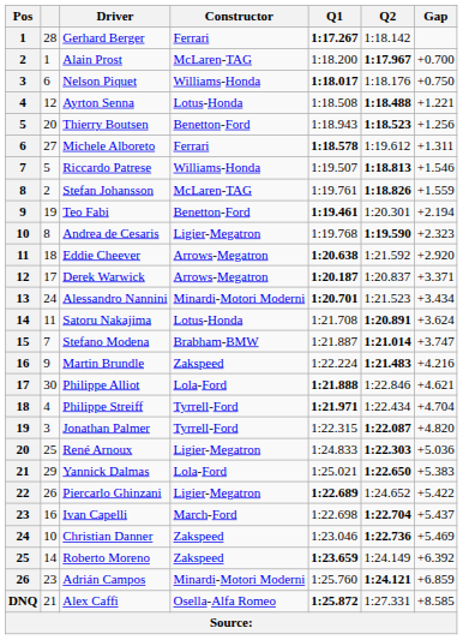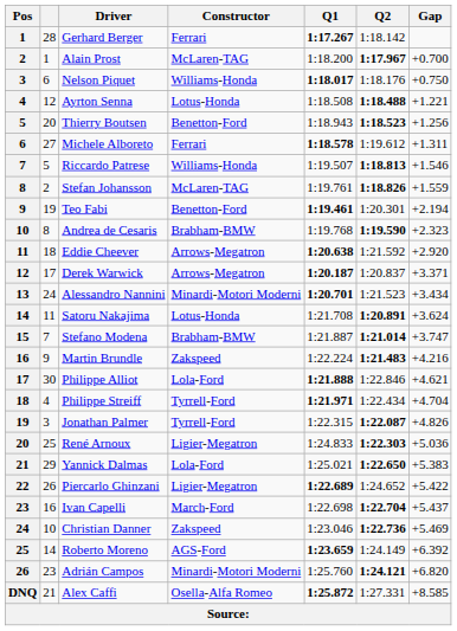Andrea de Cesaris | Constructor: Ligier-Megatron -> Brabham-BMW
Jonathan Palmer | Gap: +4.820 -> +4.826
Roberto Moreno | Constructor: Zakspeed -> AGS-Ford
Adrián Campos | Gap: +6.859 -> +6.820
